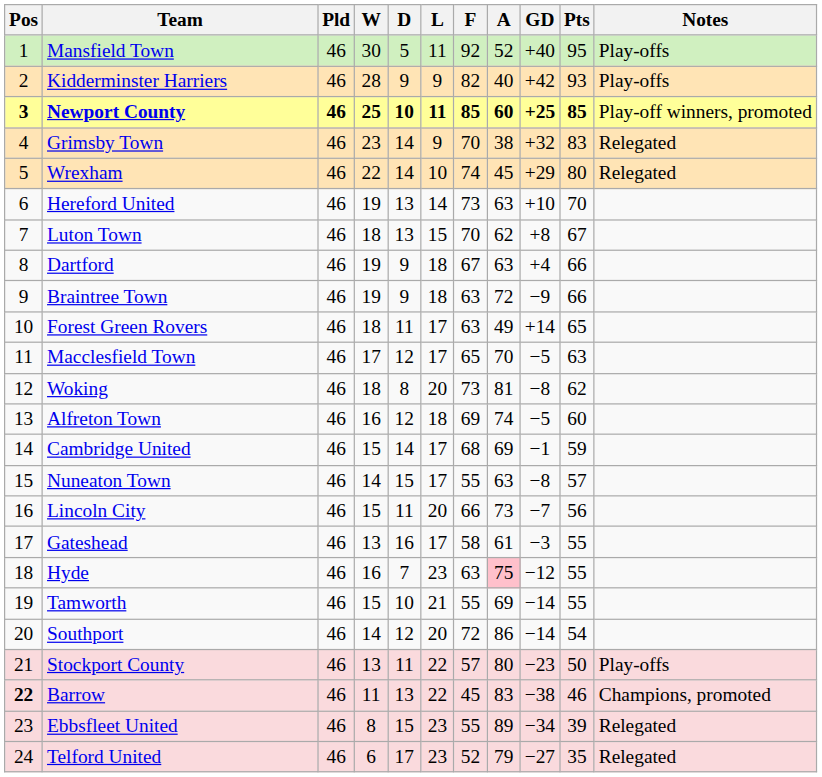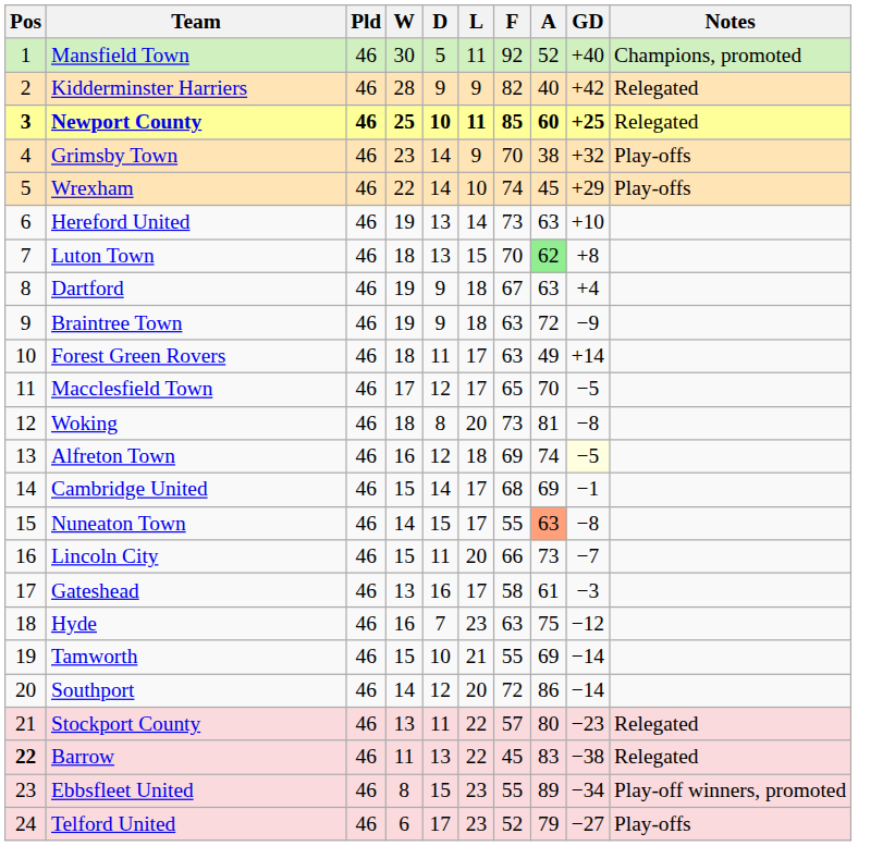- column: Pts | 95 | 93 | 85 | 83 | 80 | 70 | 67 | 66 | 66 | 65 | 63 | 62 | 60 | 59 | 57 | 56 | 55 | 55 | 55 | 54 | 50 | 46 | 39 | 35
Mansfield Town | Notes: Play-offs -> Champions, promoted
Kidderminster Harriers | Notes: Play-offs -> Relegated
Newport County | Notes: Play-off winners, promoted -> Relegated
Grimsby Town | Notes: Relegated -> Play-offs
Wrexham | Notes: Relegated -> Play-offs
Luton Town | A: no background -> lightgreen background
Alfreton Town | GD: no background -> lightyellow background
Nuneaton Town | A: no background -> lightsalmon background
Hyde | A: pink background -> no background
Stockport County | Notes: Play-offs -> Relegated
Barrow | Notes: Champions, promoted -> Relegated
Ebbsfleet United | Notes: Relegated -> Play-off winners, promoted
Telford United | Notes: Relegated -> Play-offs
